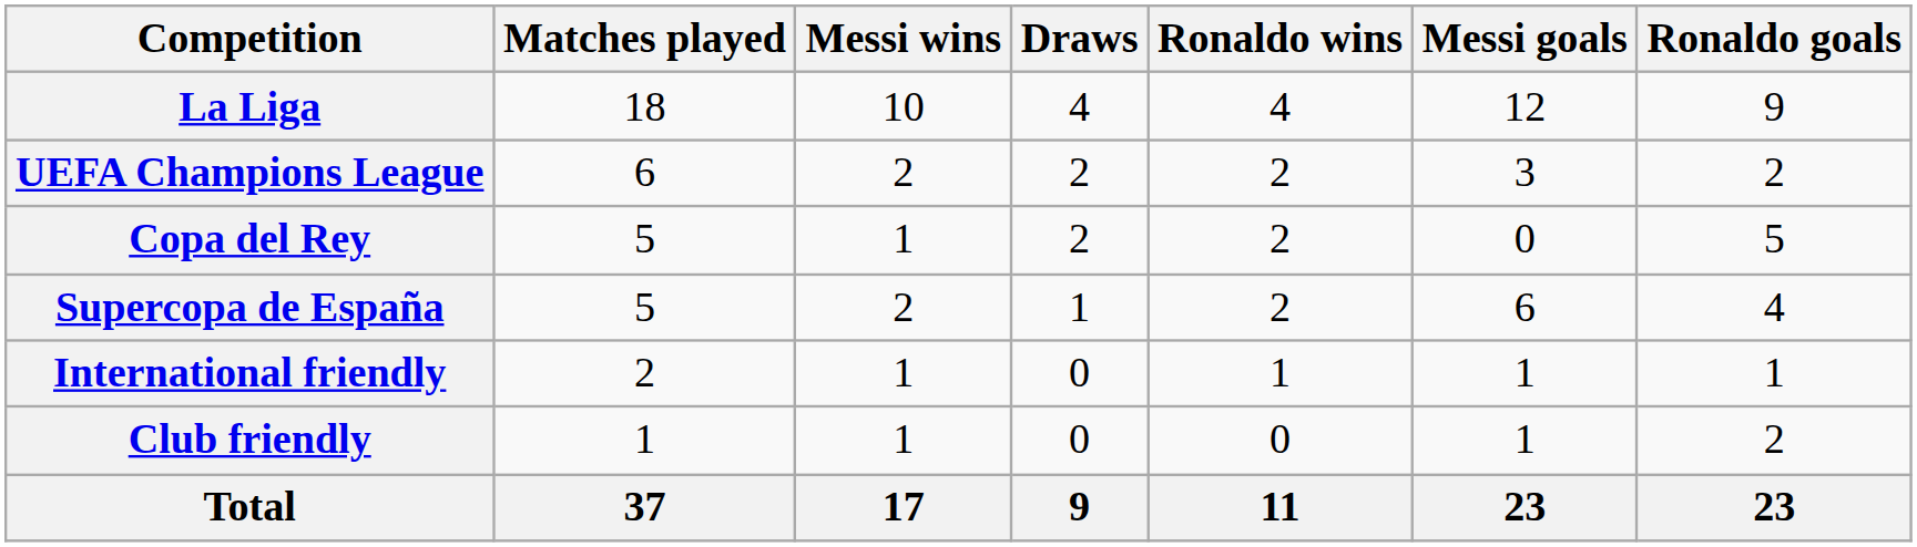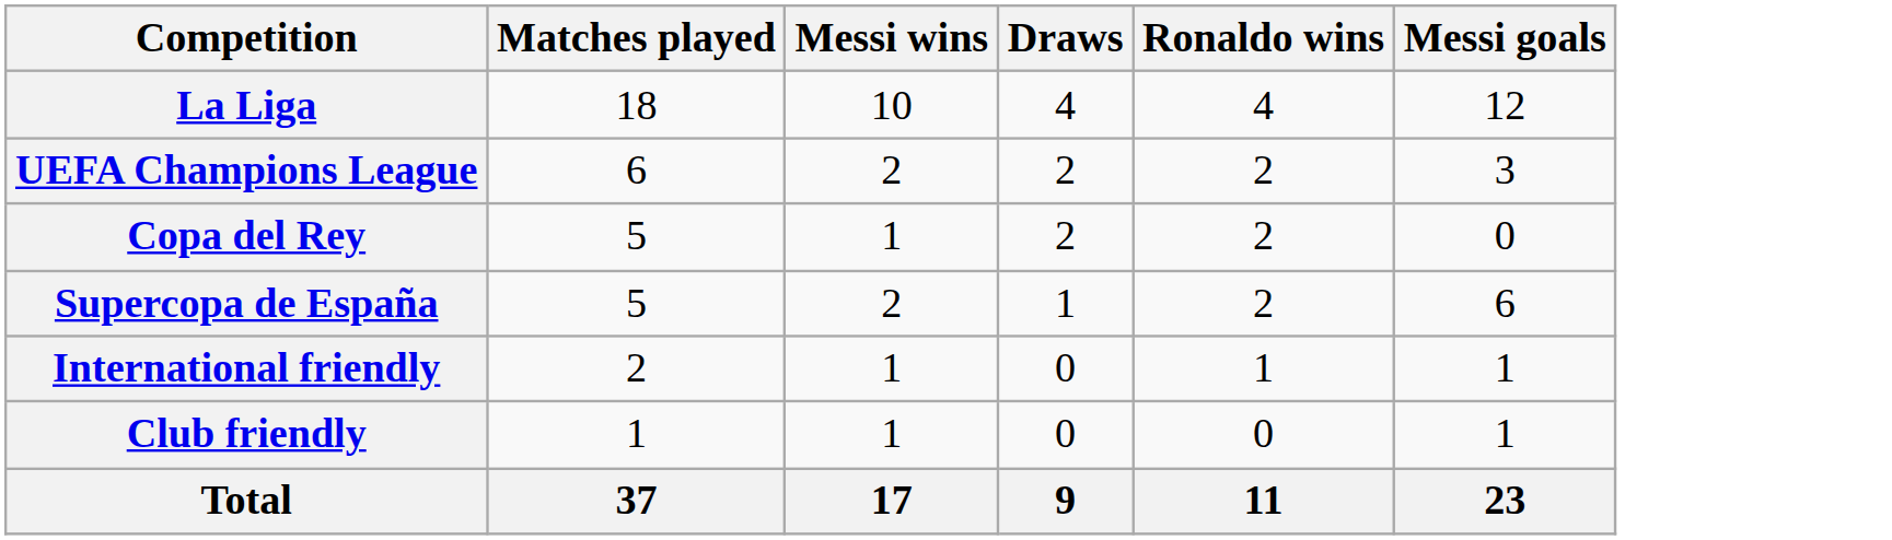- column: Ronaldo goals | 9 | 2 | 5 | 4 | 1 | 2 | 23
